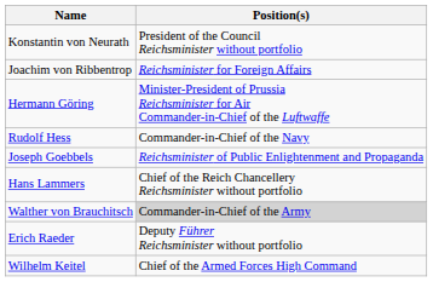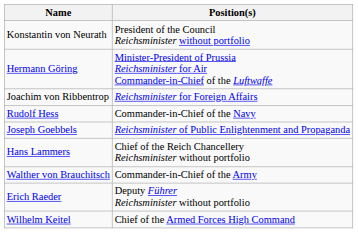rows swapped: Joachim von Ribbentrop <-> Hermann Göring
Walther von Brauchitsch | Position(s): lightgrey background -> no background
